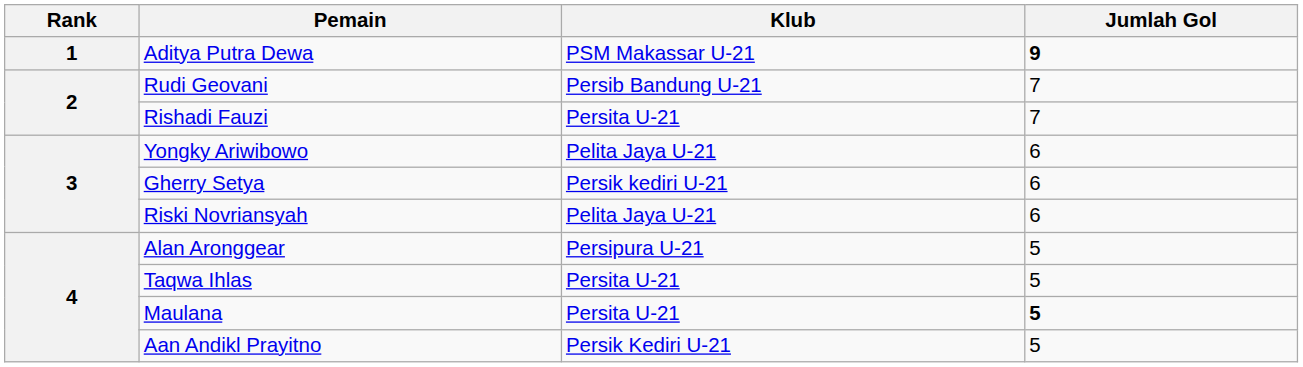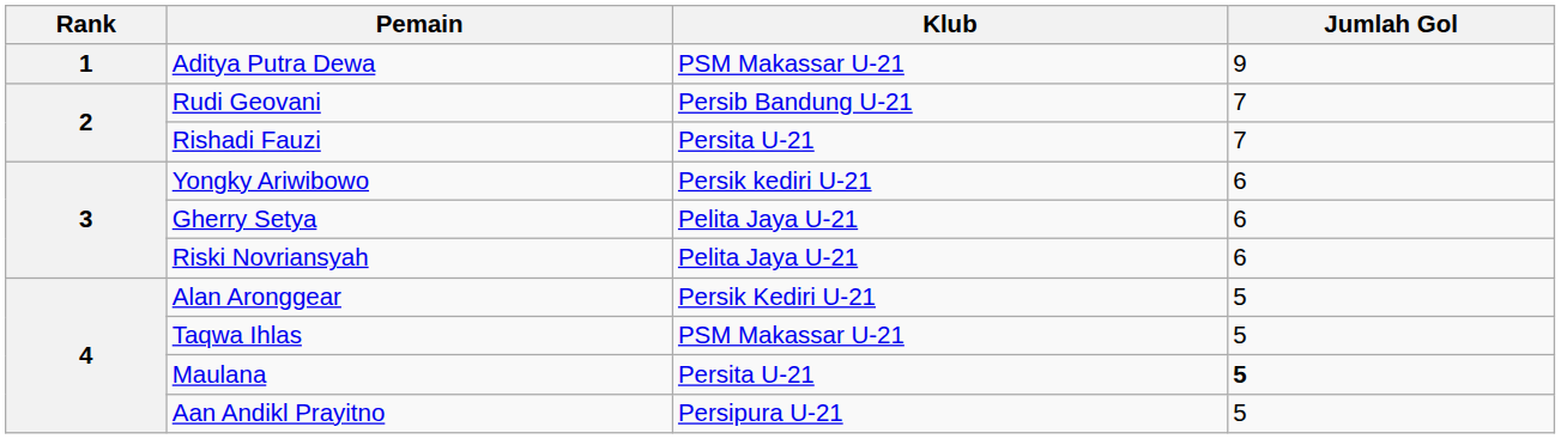Aditya Putra Dewa | Jumlah Gol: bold -> normal
Yongky Ariwibowo | Klub: Pelita Jaya U-21 -> Persik kediri U-21
Gherry Setya | Klub: Persik kediri U-21 -> Pelita Jaya U-21
Alan Aronggear | Klub: Persipura U-21 -> Persik Kediri U-21
Taqwa Ihlas | Klub: Persita U-21 -> PSM Makassar U-21
Aan Andikl Prayitno | Klub: Persik Kediri U-21 -> Persipura U-21
